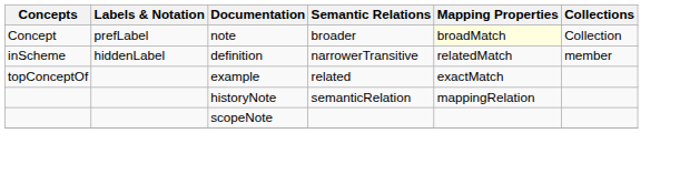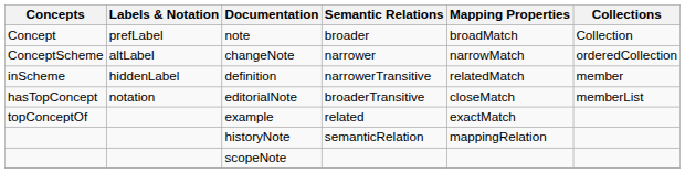note | Mapping Properties: lightyellow background -> no background
+ row: ConceptScheme | altLabel | changeNote | narrower | narrowMatch | orderedCollection
+ row: hasTopConcept | notation | editorialNote | broaderTransitive | closeMatch | memberList
